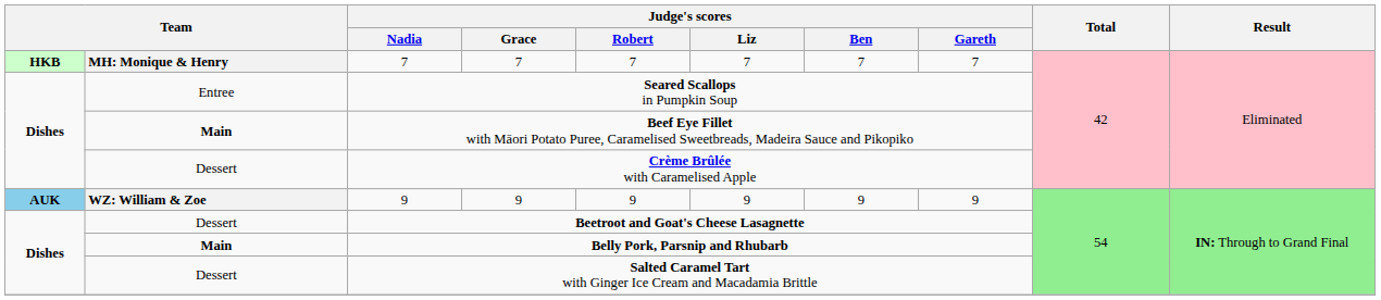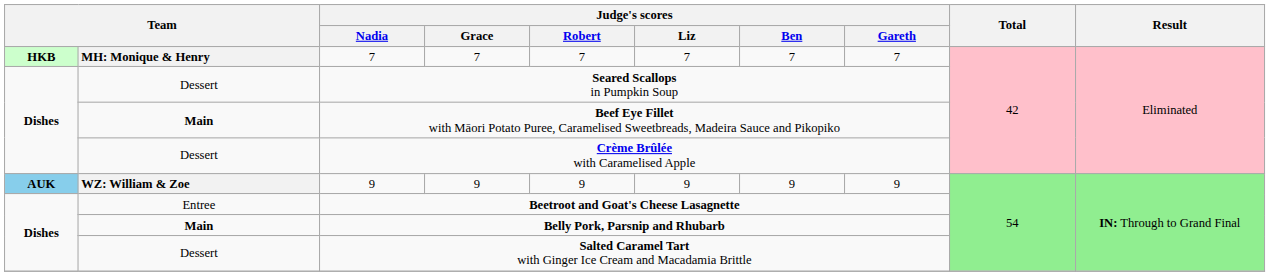Seared Scallops in Pumpkin Soup | column 2: Entree -> Dessert
Beetroot and Goat's Cheese Lasagnette | column 2: Dessert -> Entree
